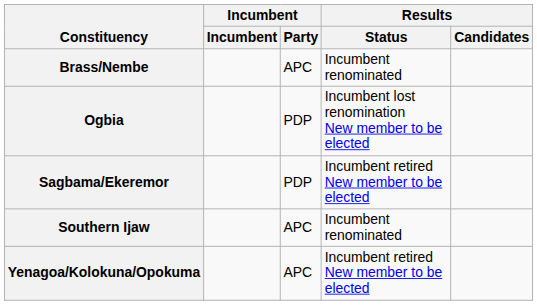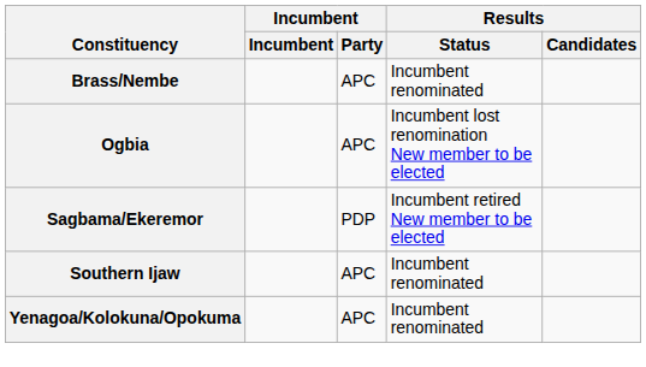Ogbia | Incumbent / Party: PDP -> APC
Yenagoa/Kolokuna/Opokuma | Results / Status: Incumbent retired New member to be elected -> Incumbent renominated
